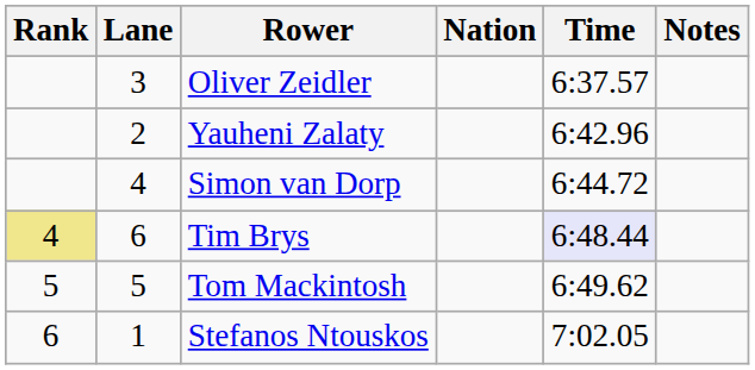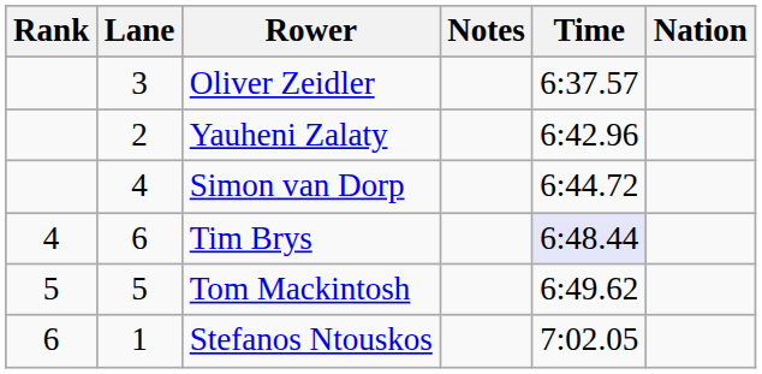columns swapped: Nation <-> Notes
Tim Brys | Rank: khaki background -> no background
